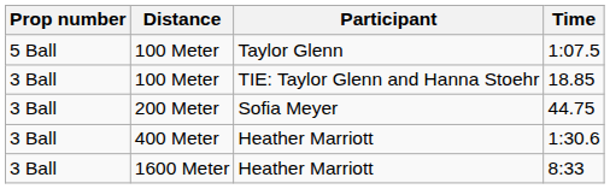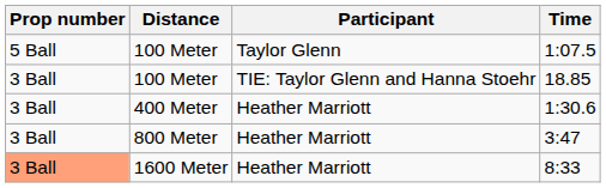- row: 3 Ball | 200 Meter | Sofia Meyer | 44.75
+ row: 3 Ball | 800 Meter | Heather Marriott | 3:47
8:33 | Prop number: no background -> lightsalmon background
